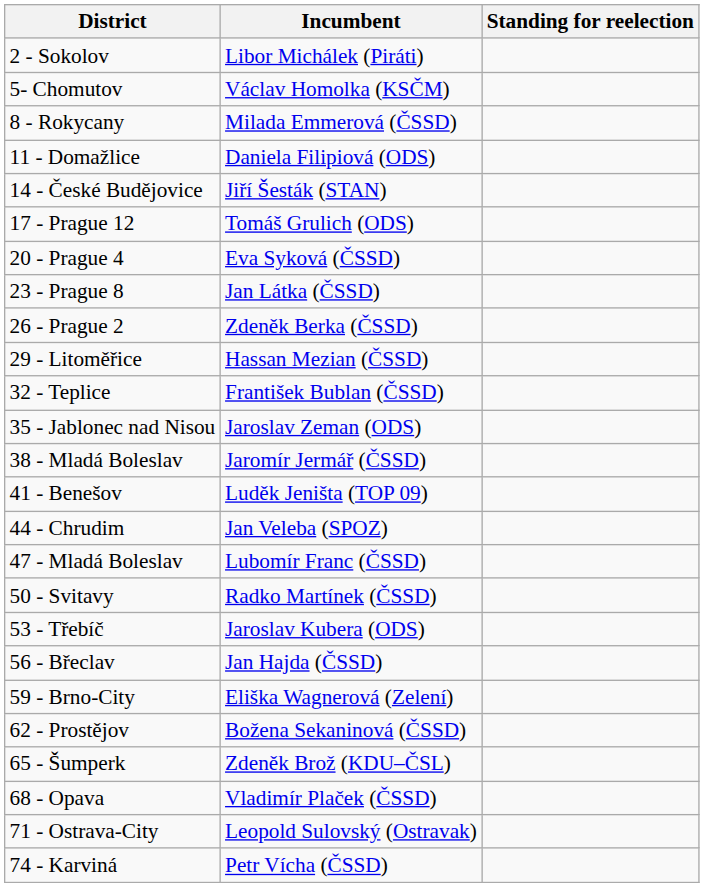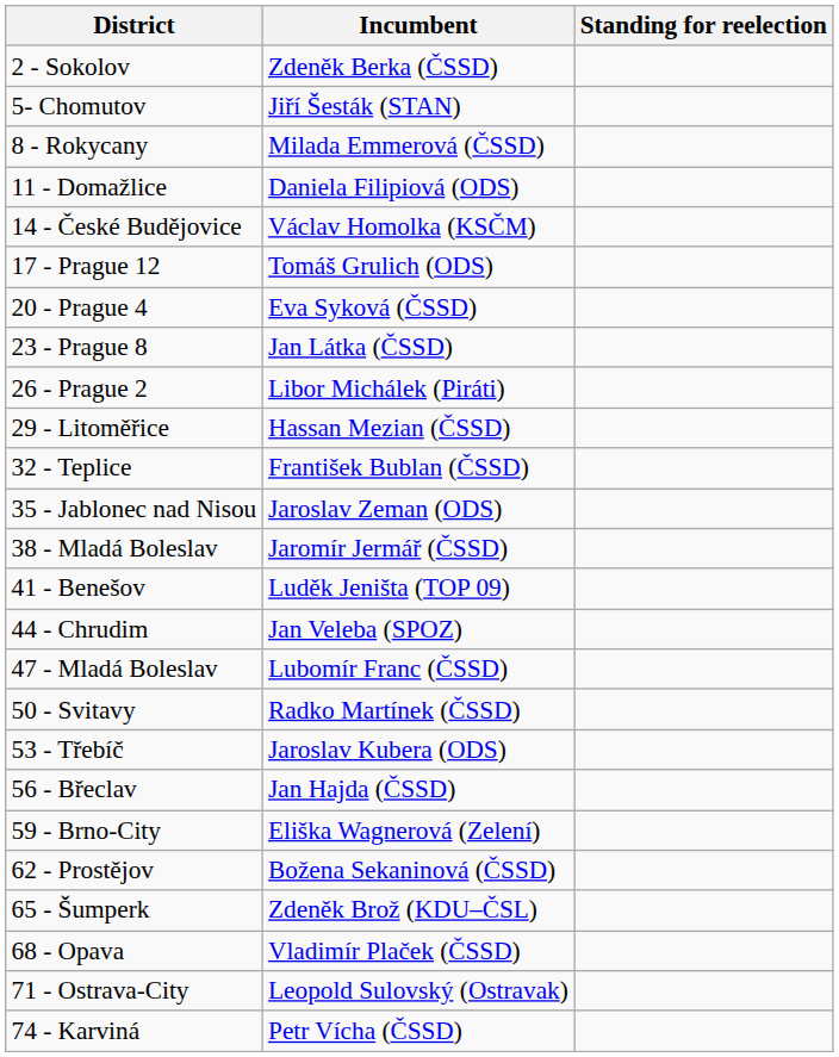2 - Sokolov | Incumbent: Libor Michálek (Piráti) -> Zdeněk Berka (ČSSD)
5- Chomutov | Incumbent: Václav Homolka (KSČM) -> Jiří Šesták (STAN)
14 - České Budějovice | Incumbent: Jiří Šesták (STAN) -> Václav Homolka (KSČM)
26 - Prague 2 | Incumbent: Zdeněk Berka (ČSSD) -> Libor Michálek (Piráti)
